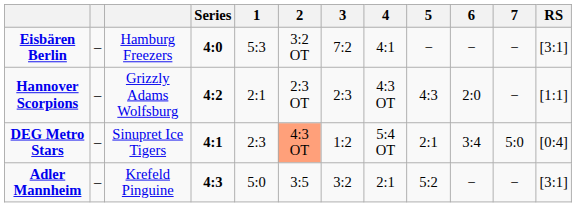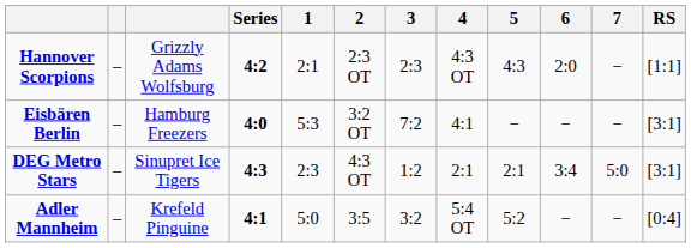rows swapped: Eisbären Berlin <-> Hannover Scorpions
DEG Metro Stars | Series: 4:1 -> 4:3
DEG Metro Stars | 2: lightsalmon background -> no background
DEG Metro Stars | 4: 5:4 OT -> 2:1
DEG Metro Stars | RS: [0:4] -> [3:1]
Adler Mannheim | Series: 4:3 -> 4:1
Adler Mannheim | 4: 2:1 -> 5:4 OT
Adler Mannheim | RS: [3:1] -> [0:4]
